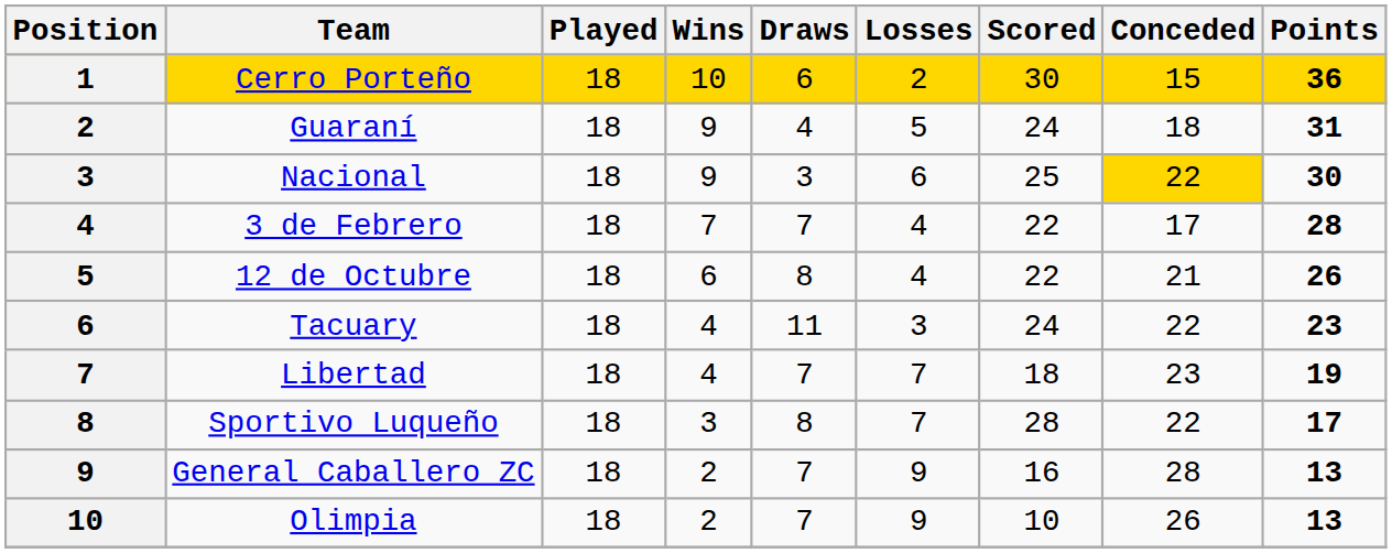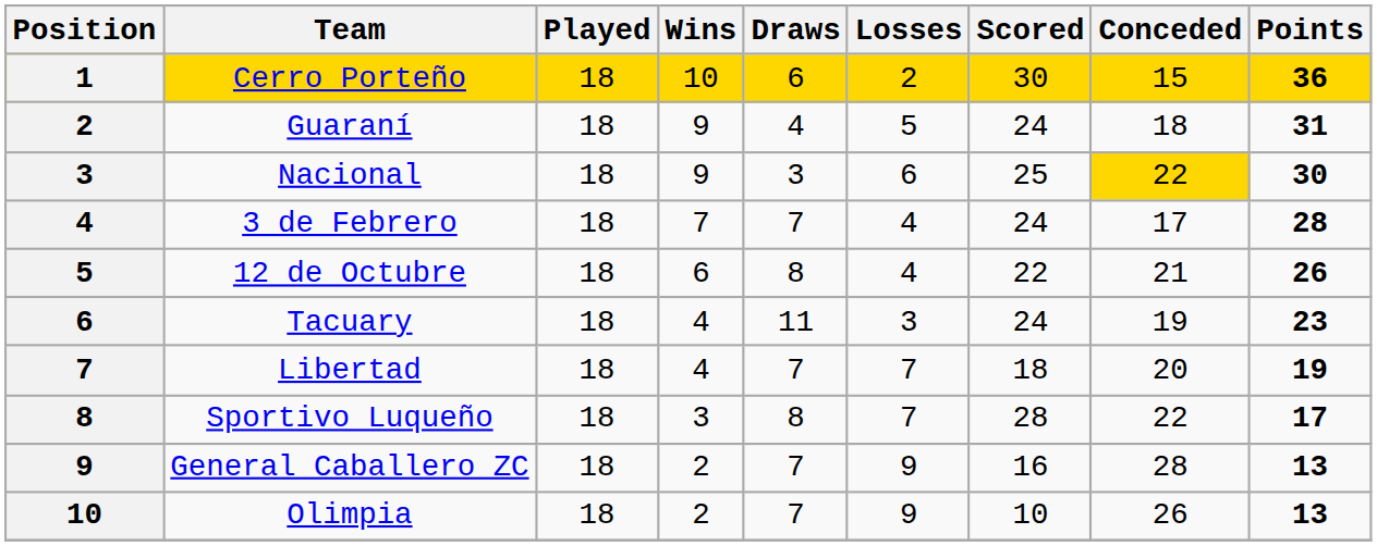3 de Febrero | Scored: 22 -> 24
Tacuary | Conceded: 22 -> 19
Libertad | Conceded: 23 -> 20
